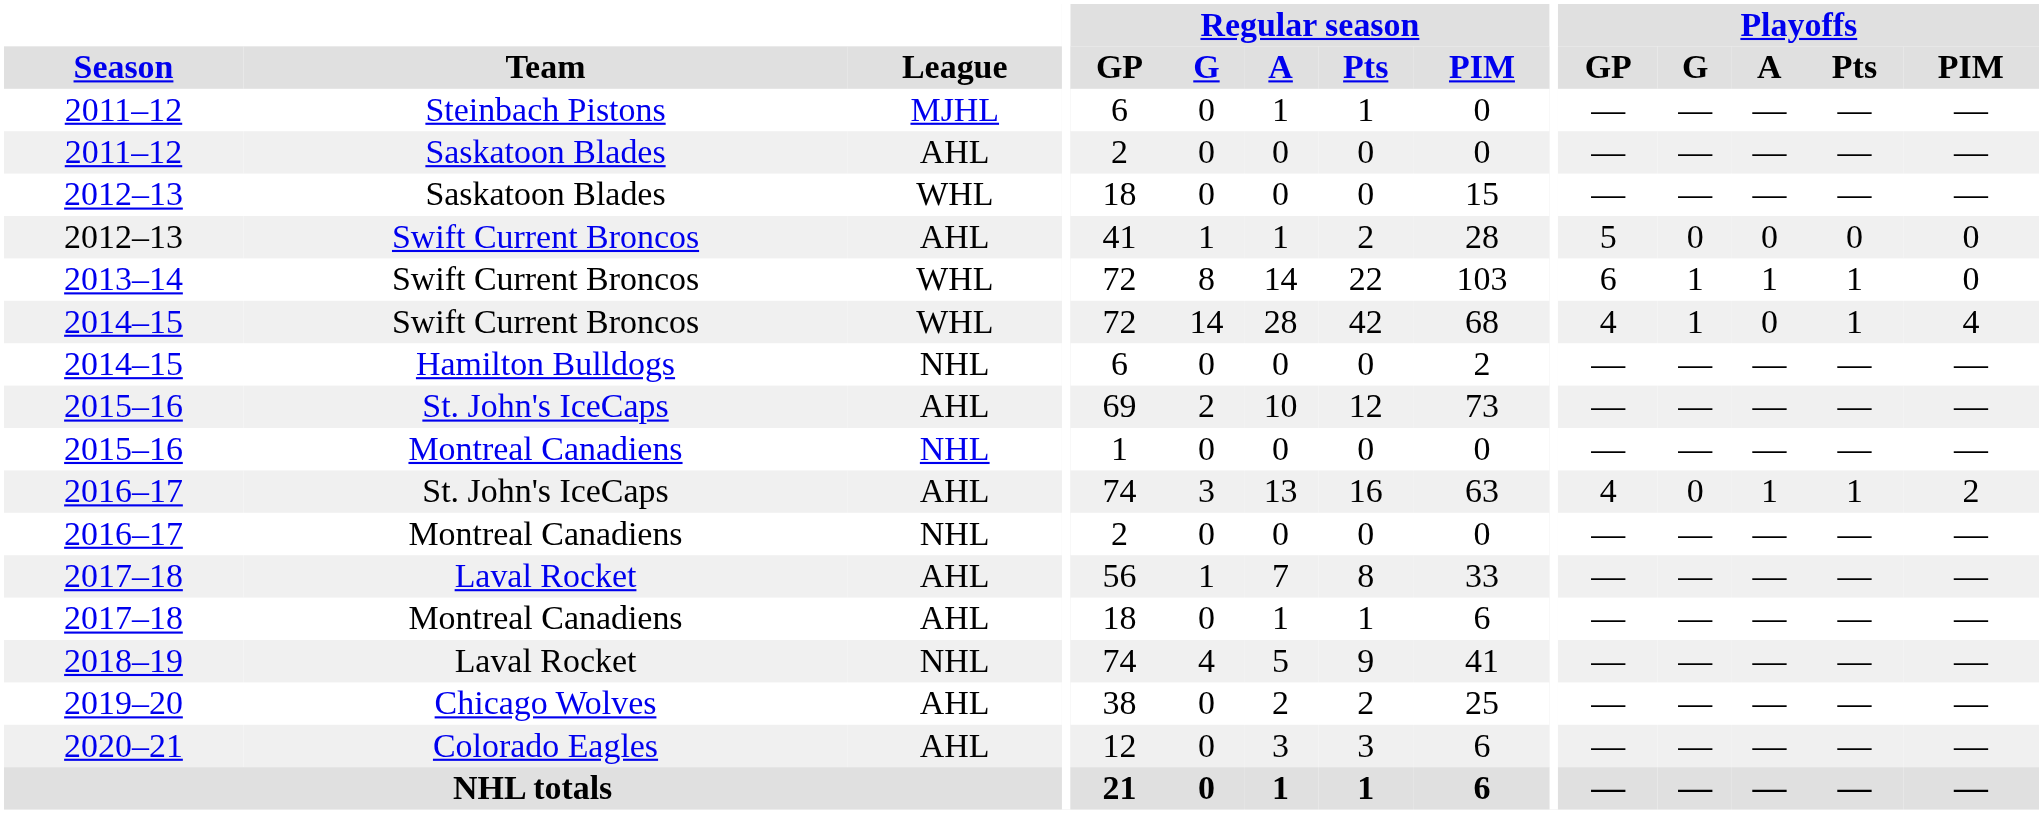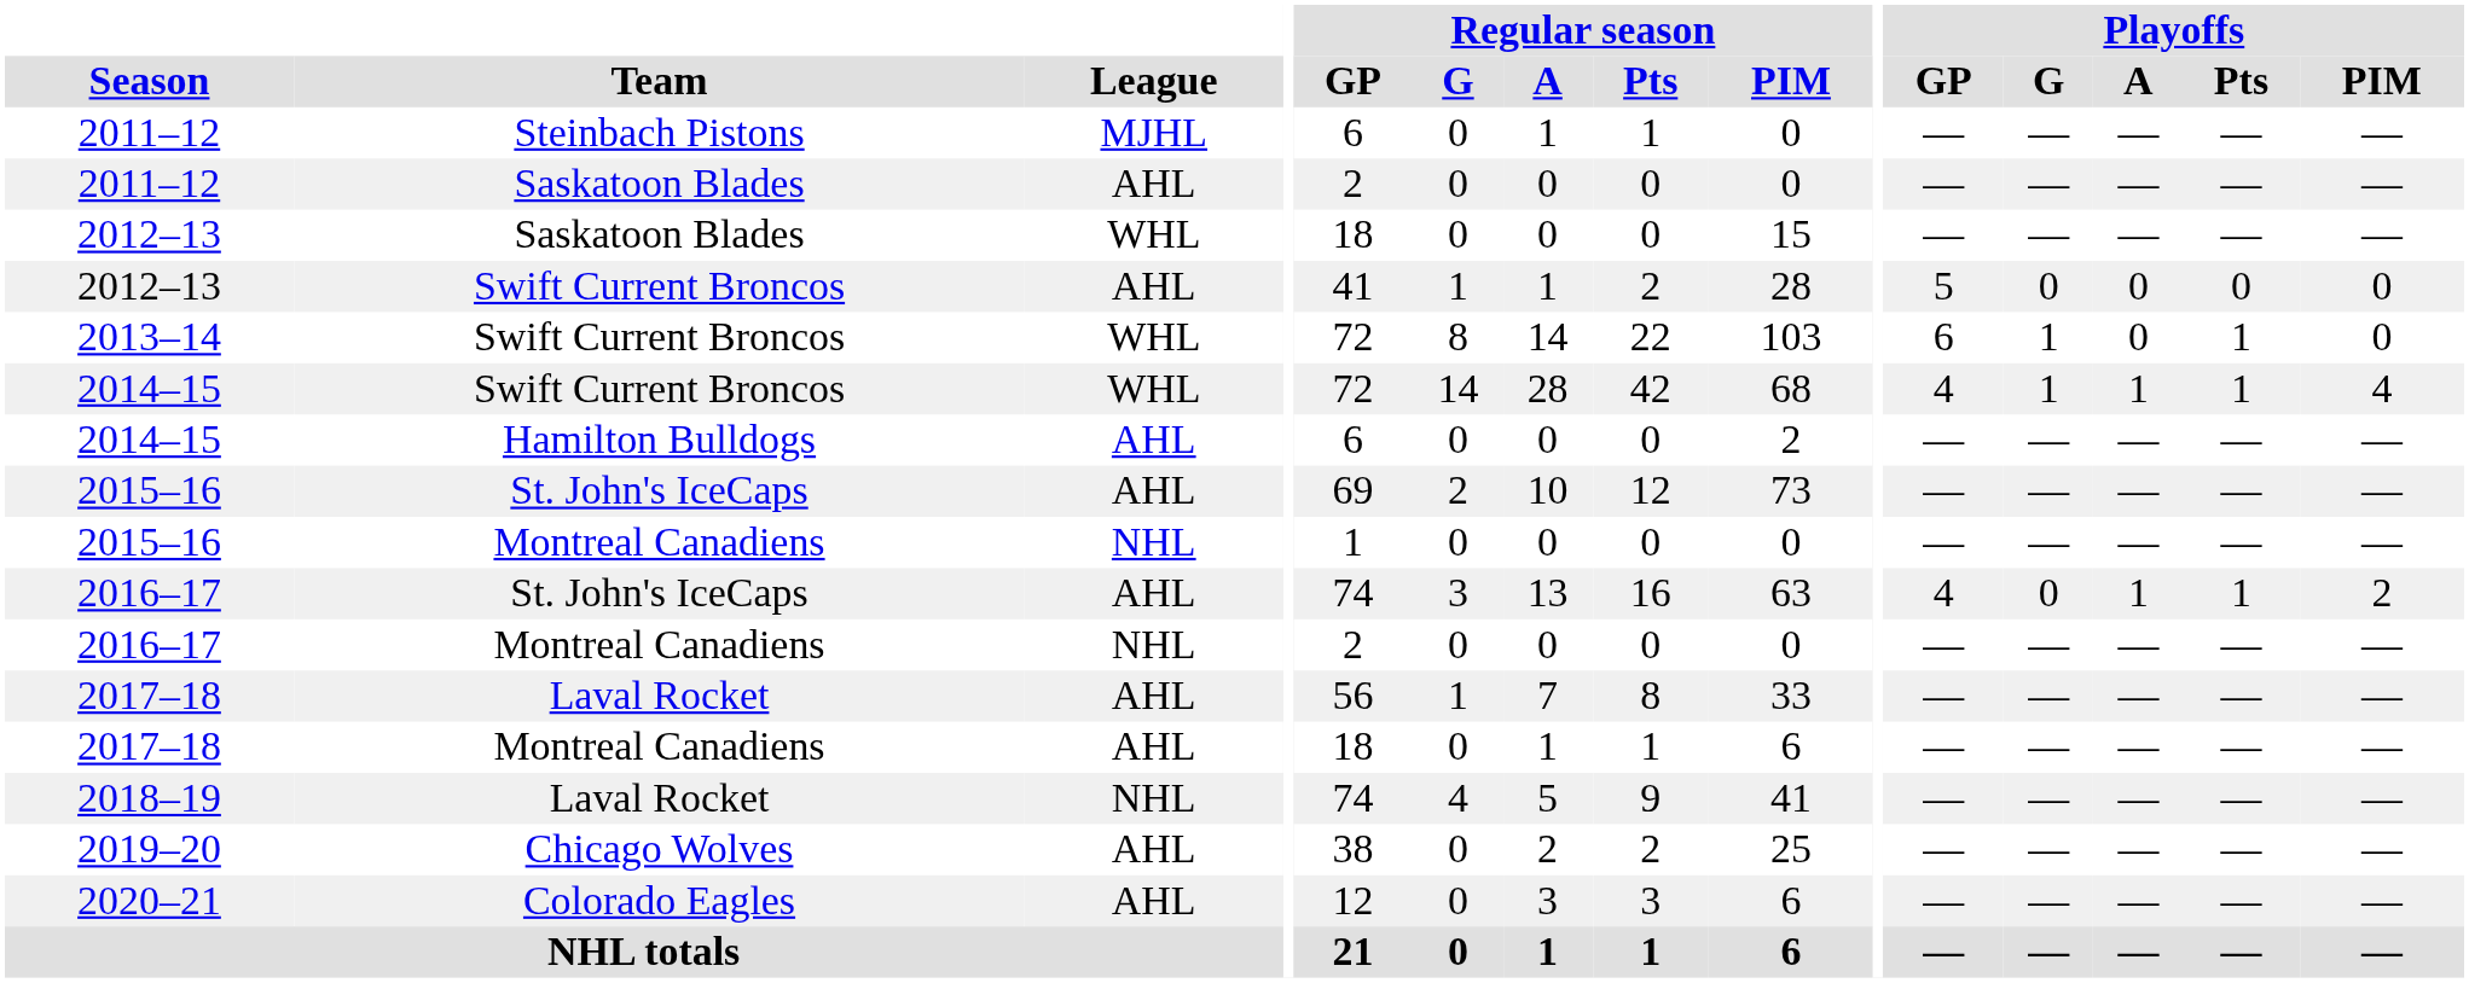2013–14 | Playoffs / A: 1 -> 0
2014–15 / Swift Current Broncos | Playoffs / A: 0 -> 1
2014–15 / Hamilton Bulldogs | League: NHL -> AHL
